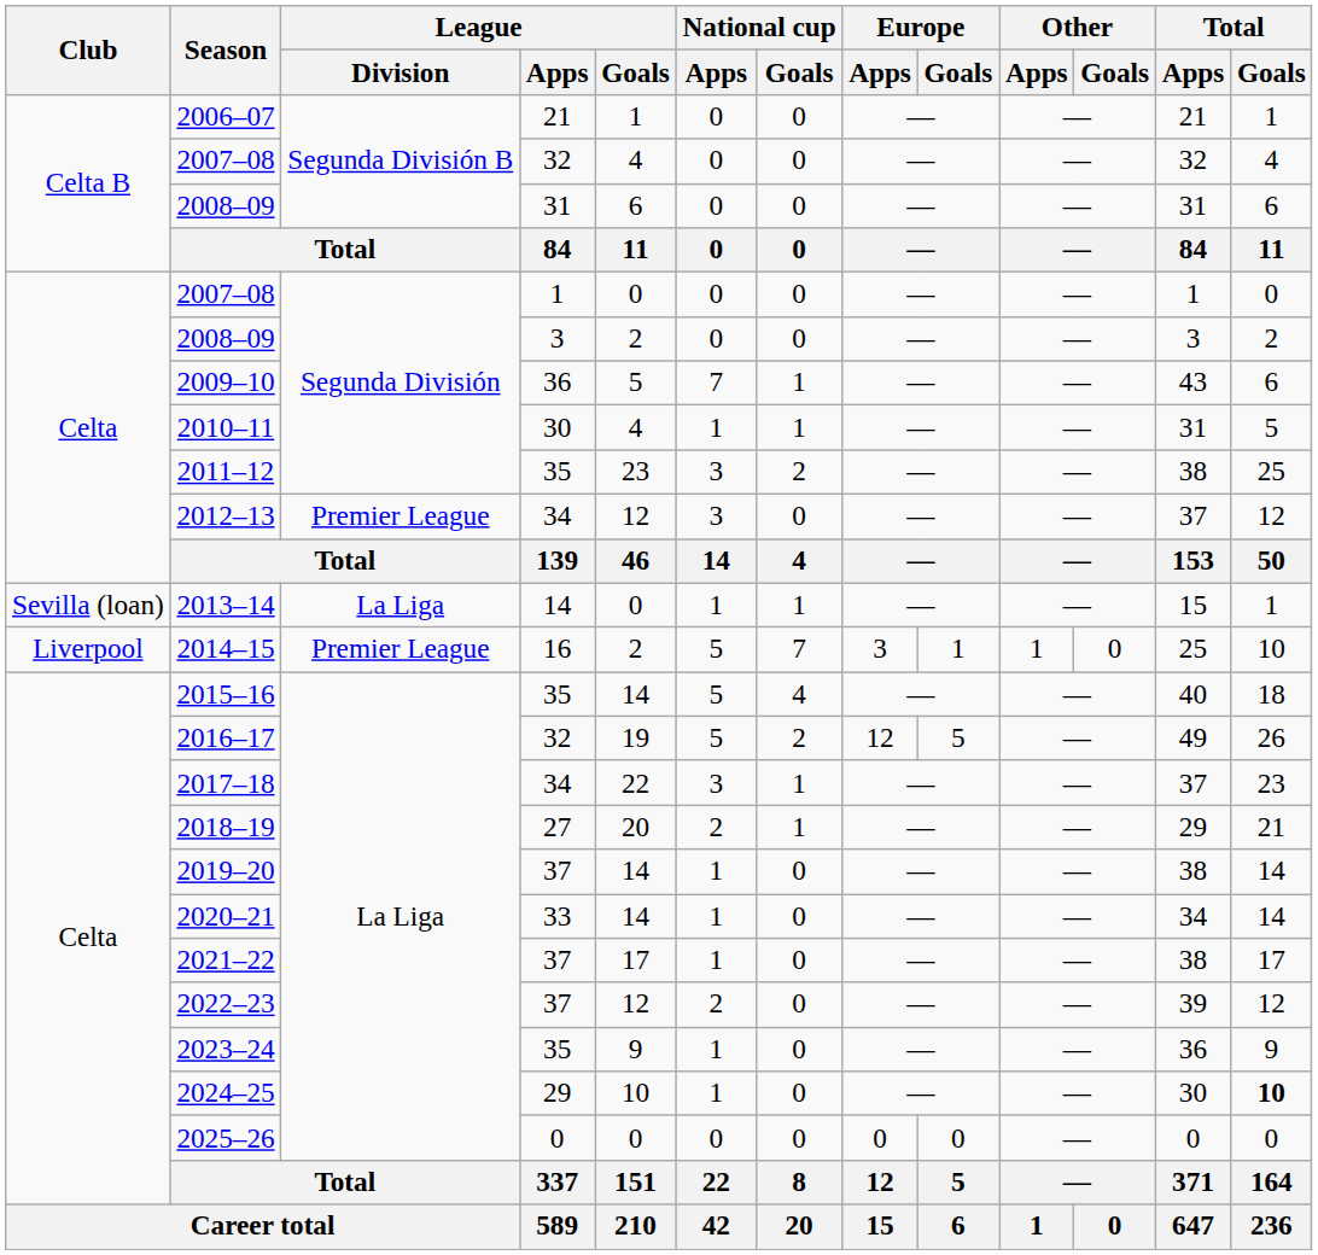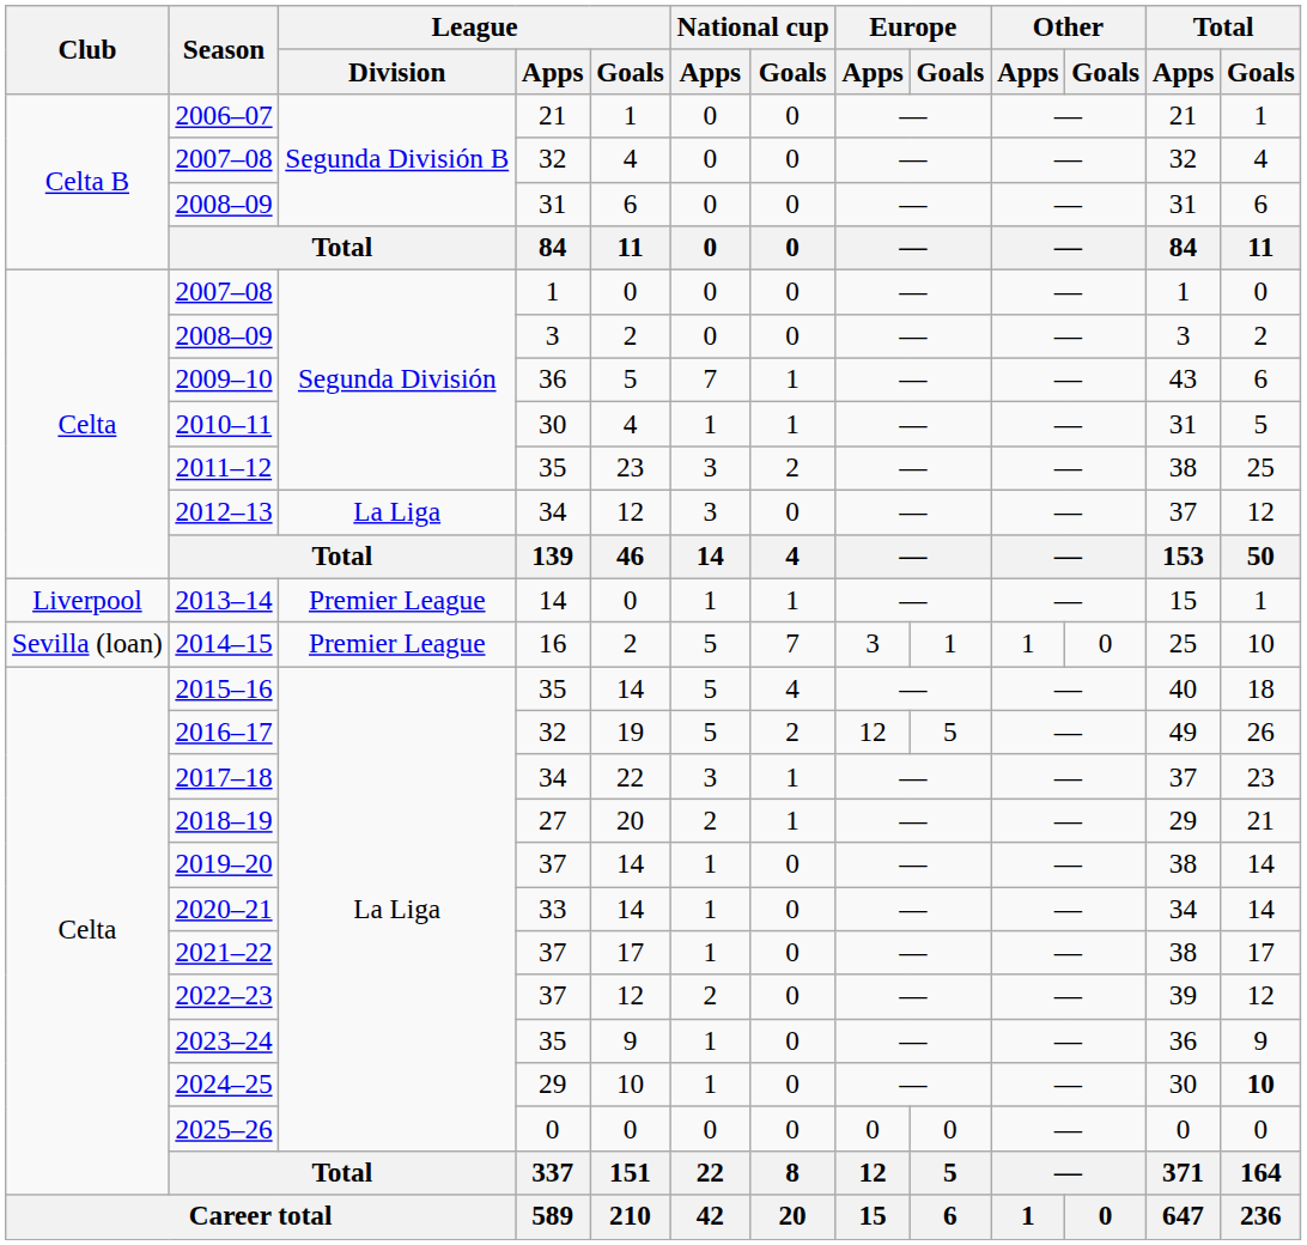2012–13 | League / Division: Premier League -> La Liga
2013–14 | Club: Sevilla (loan) -> Liverpool
2013–14 | League / Division: La Liga -> Premier League
2014–15 | Club: Liverpool -> Sevilla (loan)
